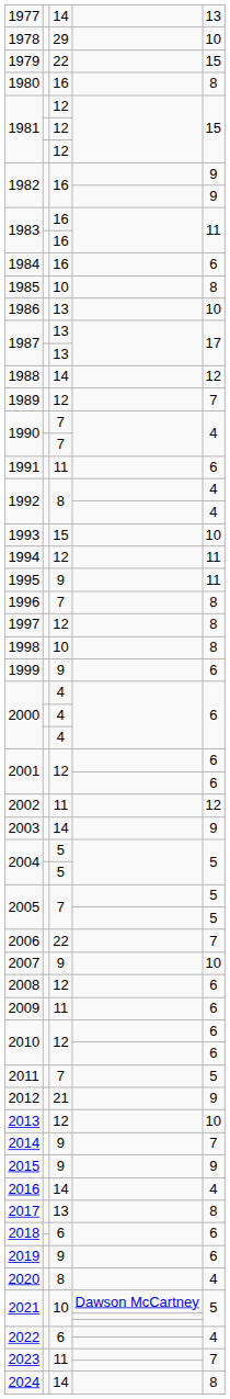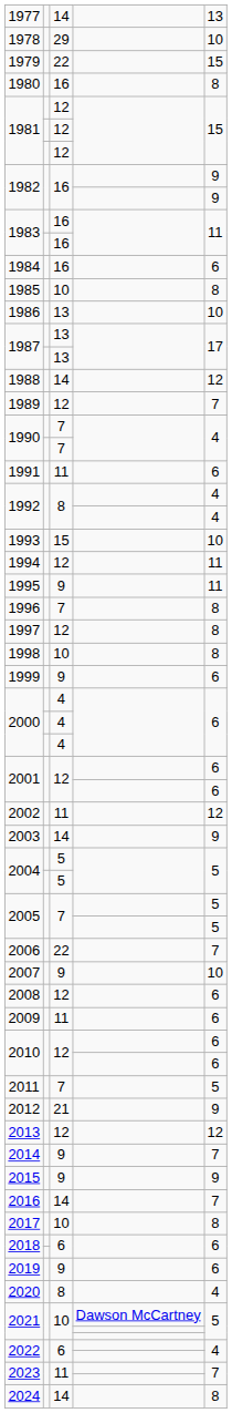2013 | column 5: 10 -> 12
2016 | column 5: 4 -> 7
2017 | column 3: 13 -> 10
